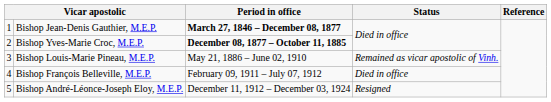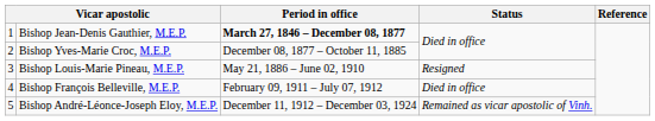Bishop Yves-Marie Croc, M.E.P. | Period in office: bold -> normal
Bishop Louis-Marie Pineau, M.E.P. | Status: Remained as vicar apostolic of Vinh. -> Resigned
Bishop André-Léonce-Joseph Eloy, M.E.P. | Status: Resigned -> Remained as vicar apostolic of Vinh.
